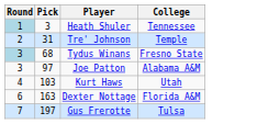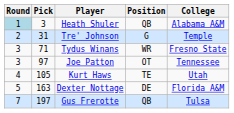+ column: Position | QB | G | WR | OT | TE | DE | QB
Heath Shuler | College: Tennessee -> Alabama A&M
Tydus Winans | Round: lightblue background -> no background
Tydus Winans | Pick: 68 -> 71
Joe Patton | College: Alabama A&M -> Tennessee
Kurt Haws | Pick: 103 -> 105
Dexter Nottage | Round: 6 -> 5
